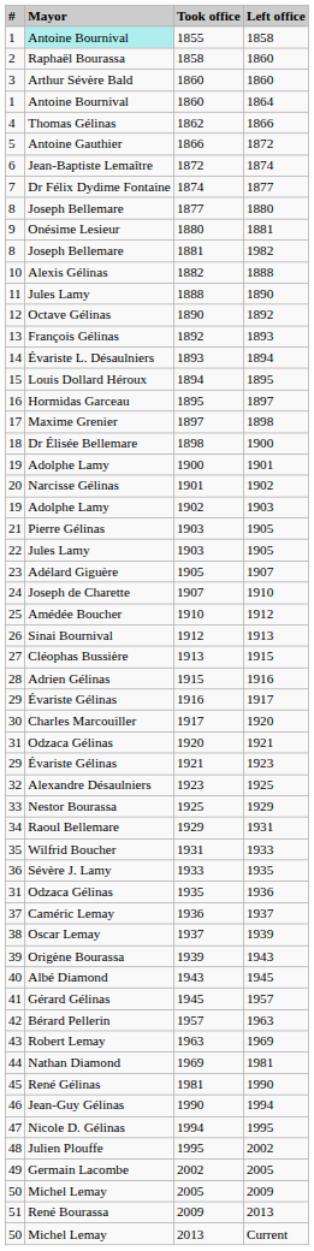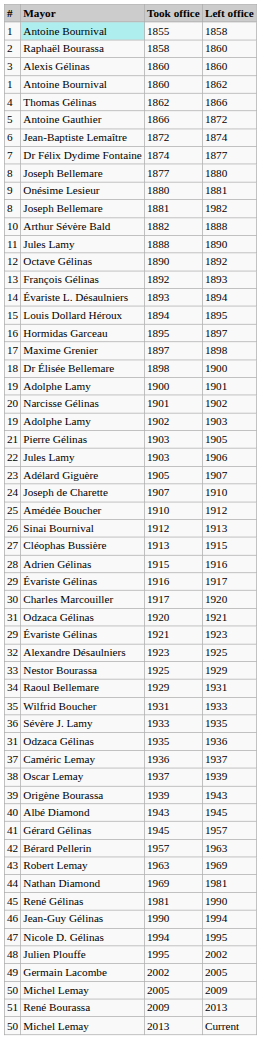3 / 1860 | Mayor: Arthur Sévère Bald -> Alexis Gélinas
1 / 1860 | Left office: 1864 -> 1862
1882 | Mayor: Alexis Gélinas -> Arthur Sévère Bald
22 / 1903 | Left office: 1905 -> 1906
